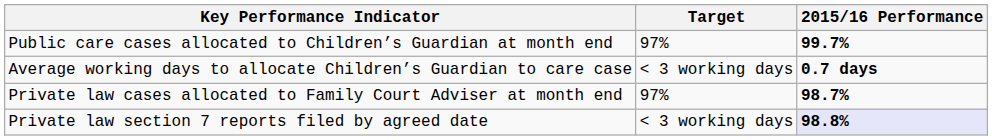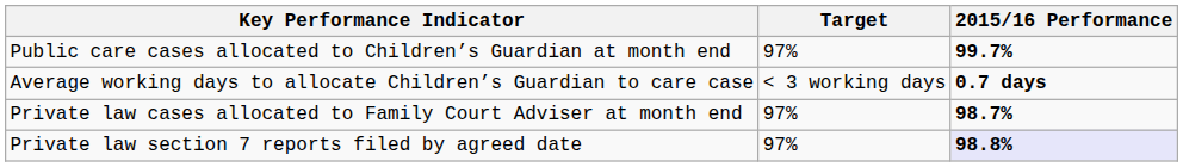Private law section 7 reports filed by agreed date | Target: < 3 working days -> 97%
